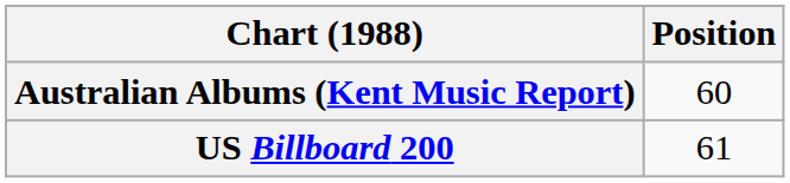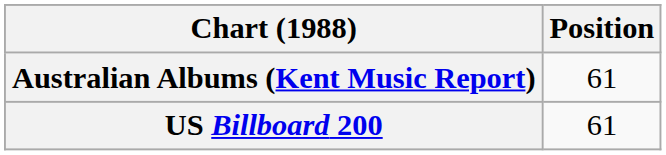Australian Albums (Kent Music Report) | Position: 60 -> 61
